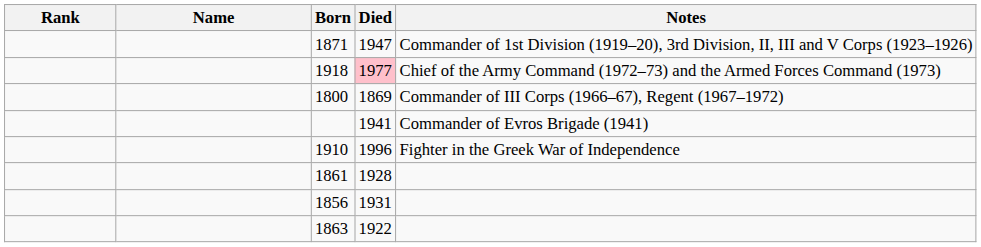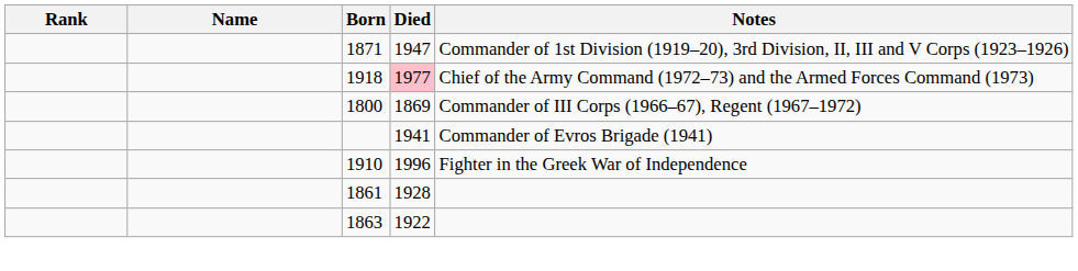- row: 1856 | 1931
